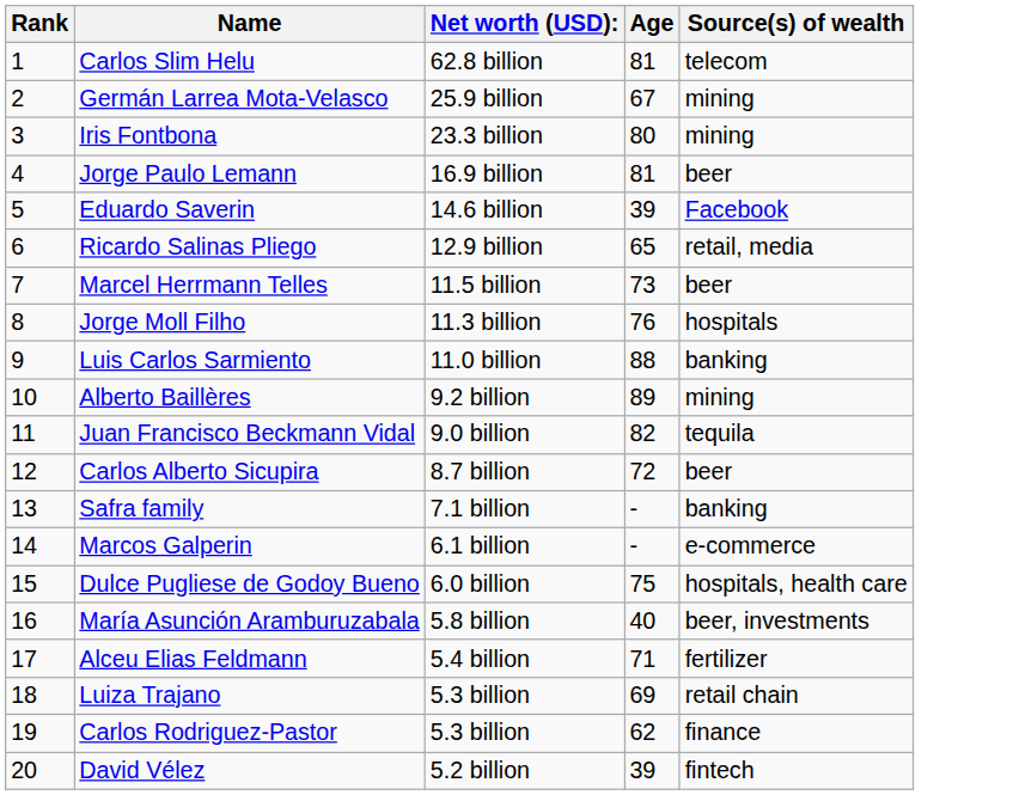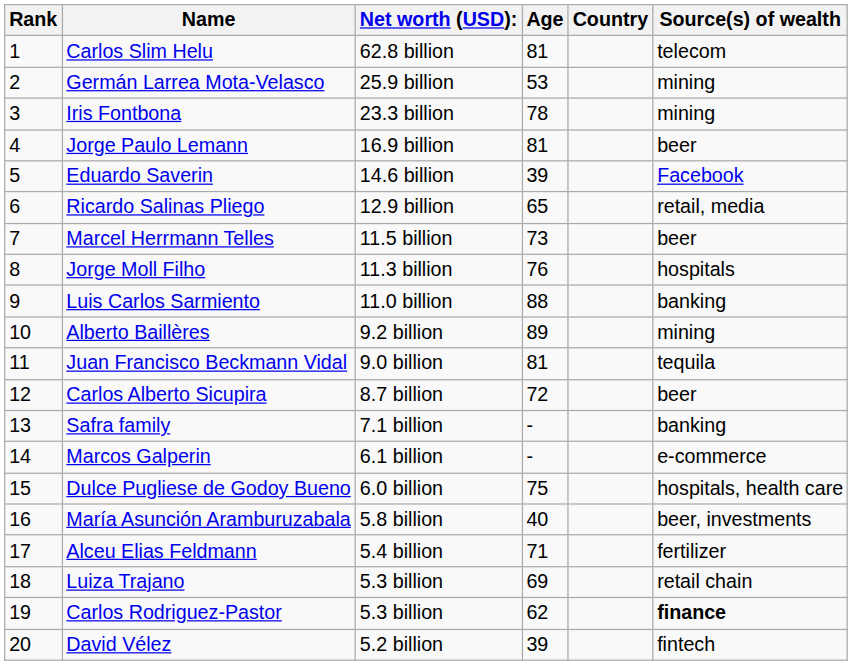+ column: Country
Germán Larrea Mota-Velasco | Age: 67 -> 53
Iris Fontbona | Age: 80 -> 78
Juan Francisco Beckmann Vidal | Age: 82 -> 81
Carlos Rodriguez-Pastor | Source(s) of wealth: normal -> bold
